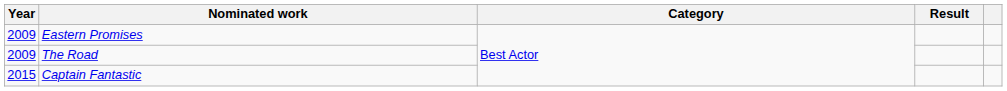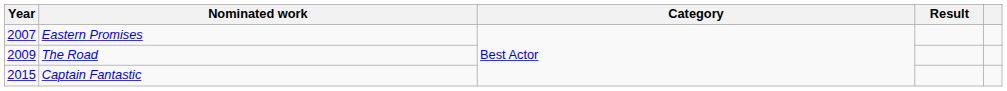Eastern Promises | Year: 2009 -> 2007
